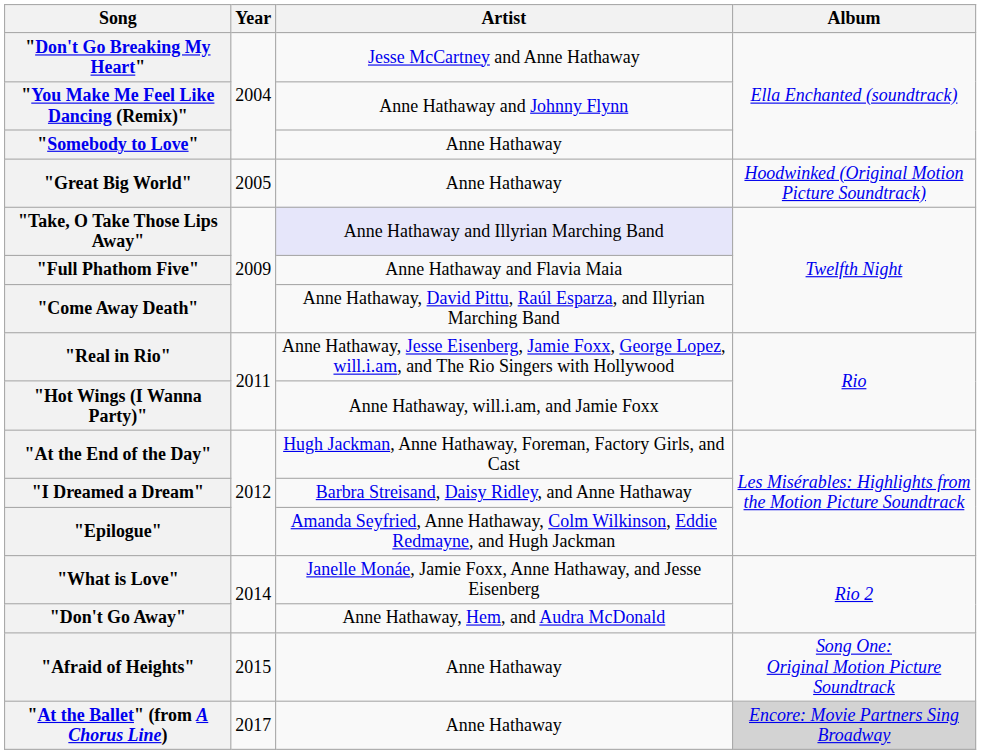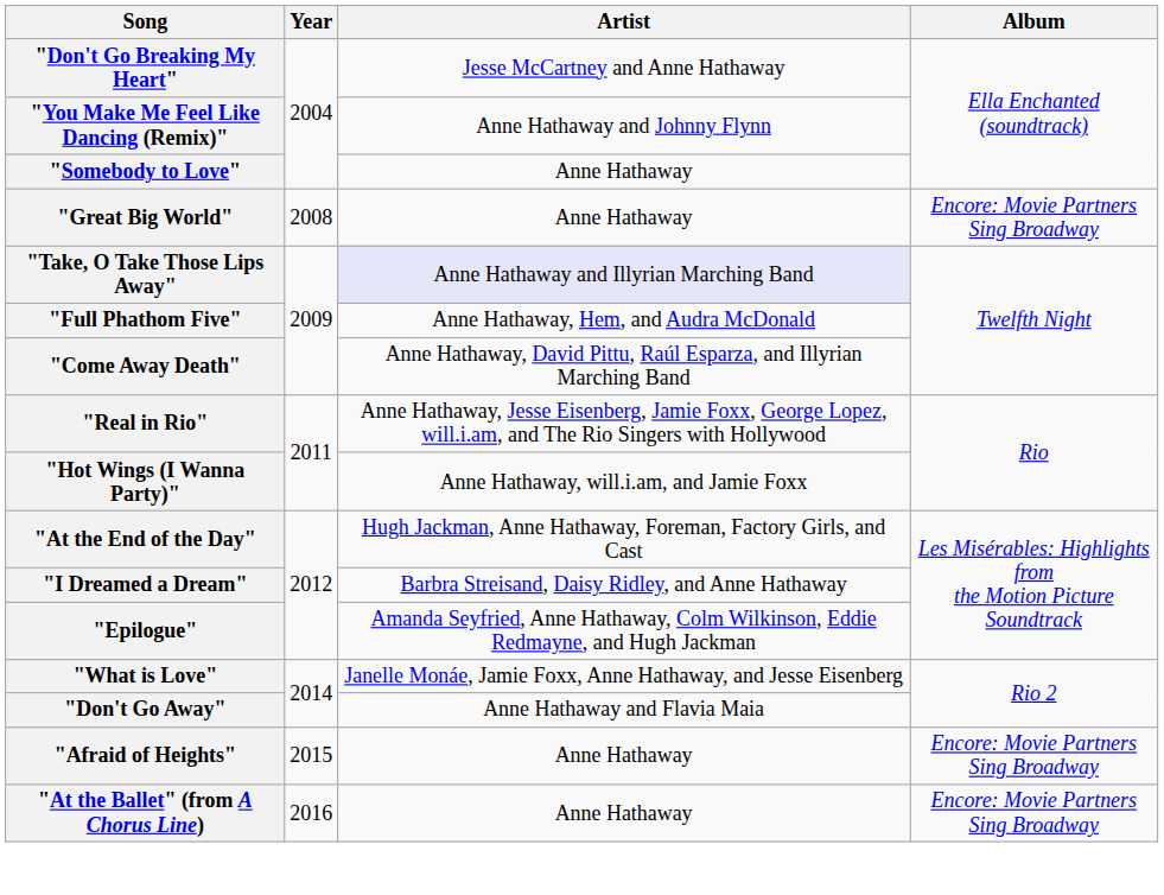"Great Big World" | Year: 2005 -> 2008
"Great Big World" | Album: Hoodwinked (Original Motion Picture Soundtrack) -> Encore: Movie Partners Sing Broadway
"Full Phathom Five" | Artist: Anne Hathaway and Flavia Maia -> Anne Hathaway, Hem, and Audra McDonald
"Don't Go Away" | Artist: Anne Hathaway, Hem, and Audra McDonald -> Anne Hathaway and Flavia Maia
"Afraid of Heights" | Album: Song One: Original Motion Picture Soundtrack -> Encore: Movie Partners Sing Broadway
"At the Ballet" (from A Chorus Line) | Year: 2017 -> 2016
"At the Ballet" (from A Chorus Line) | Album: lightgrey background -> no background
